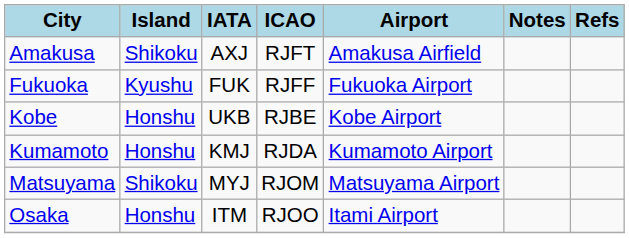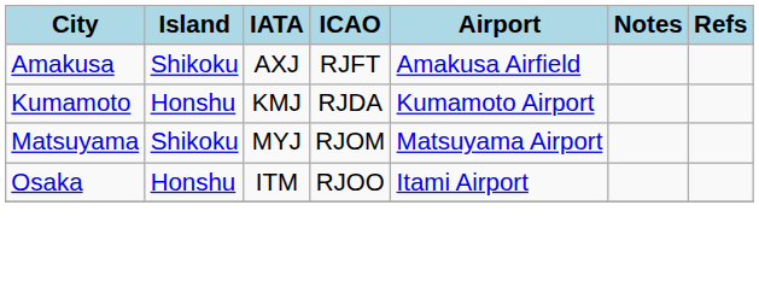- row: Fukuoka | Kyushu | FUK | RJFF | Fukuoka Airport
- row: Kobe | Honshu | UKB | RJBE | Kobe Airport
